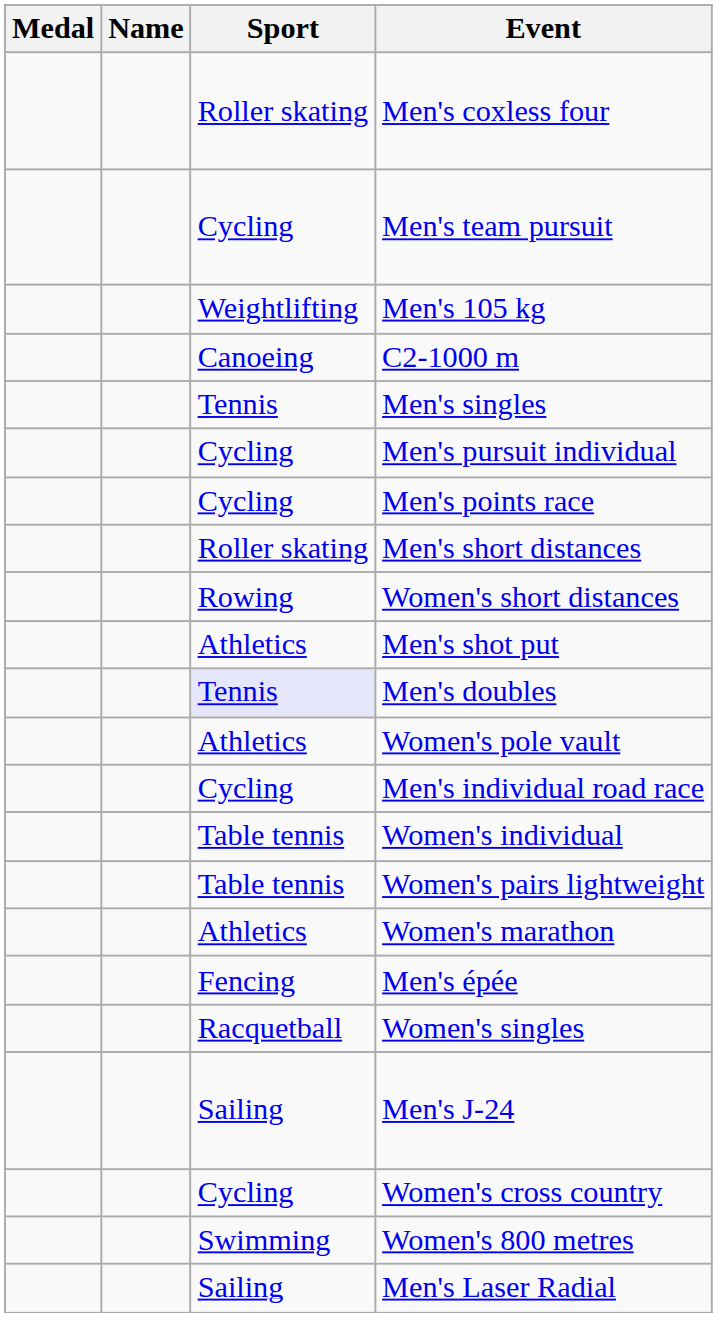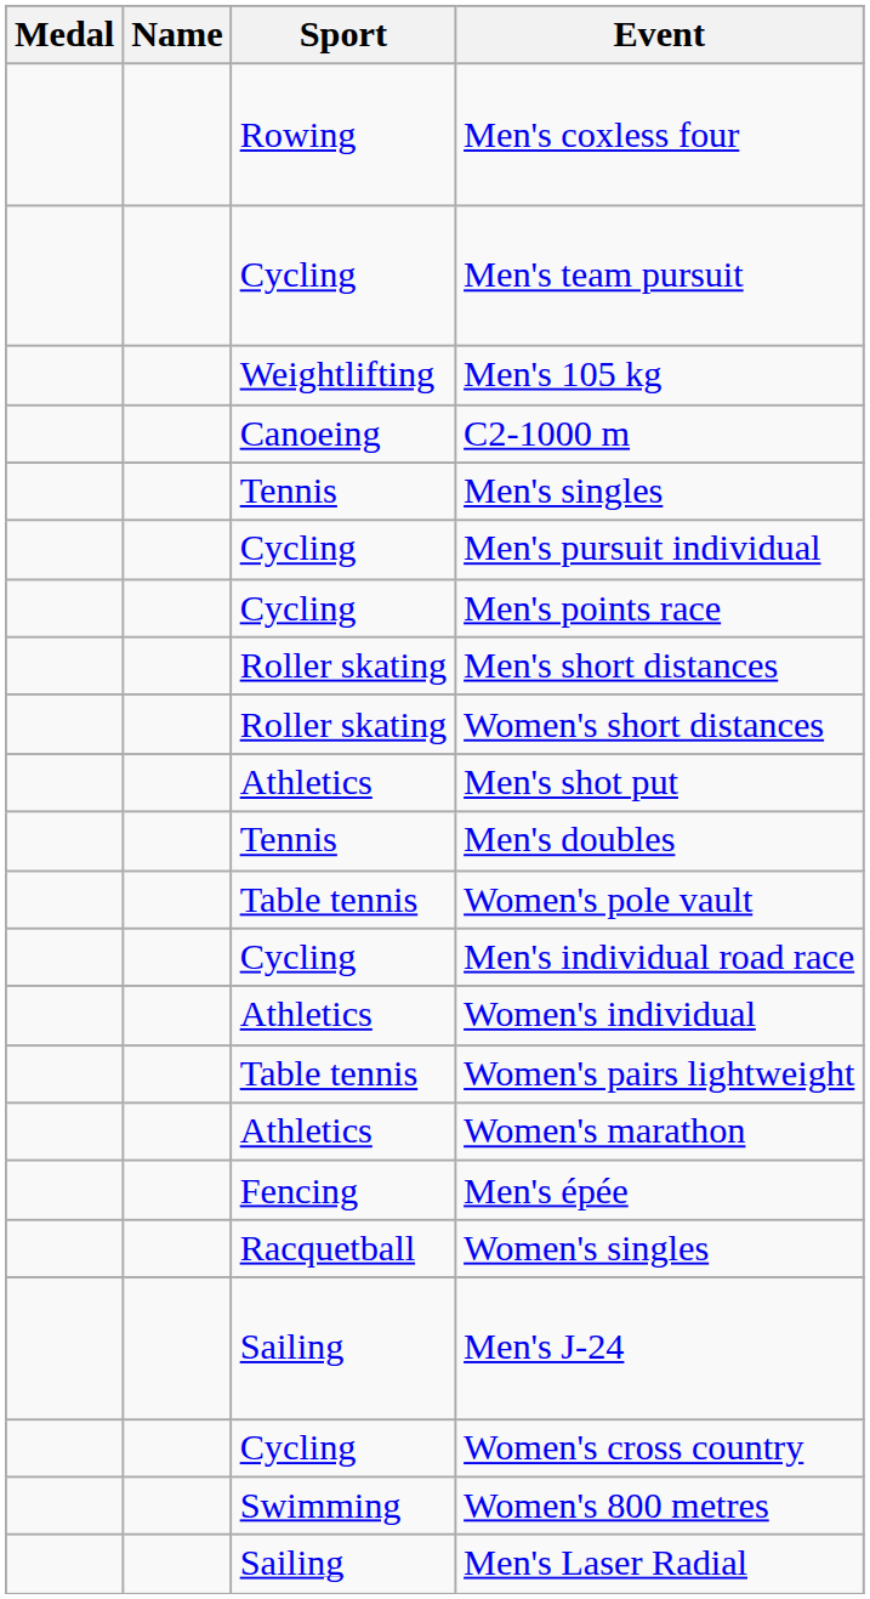Men's coxless four | Sport: Roller skating -> Rowing
Women's short distances | Sport: Rowing -> Roller skating
Men's doubles | Sport: lavender background -> no background
Women's pole vault | Sport: Athletics -> Table tennis
Women's individual | Sport: Table tennis -> Athletics
